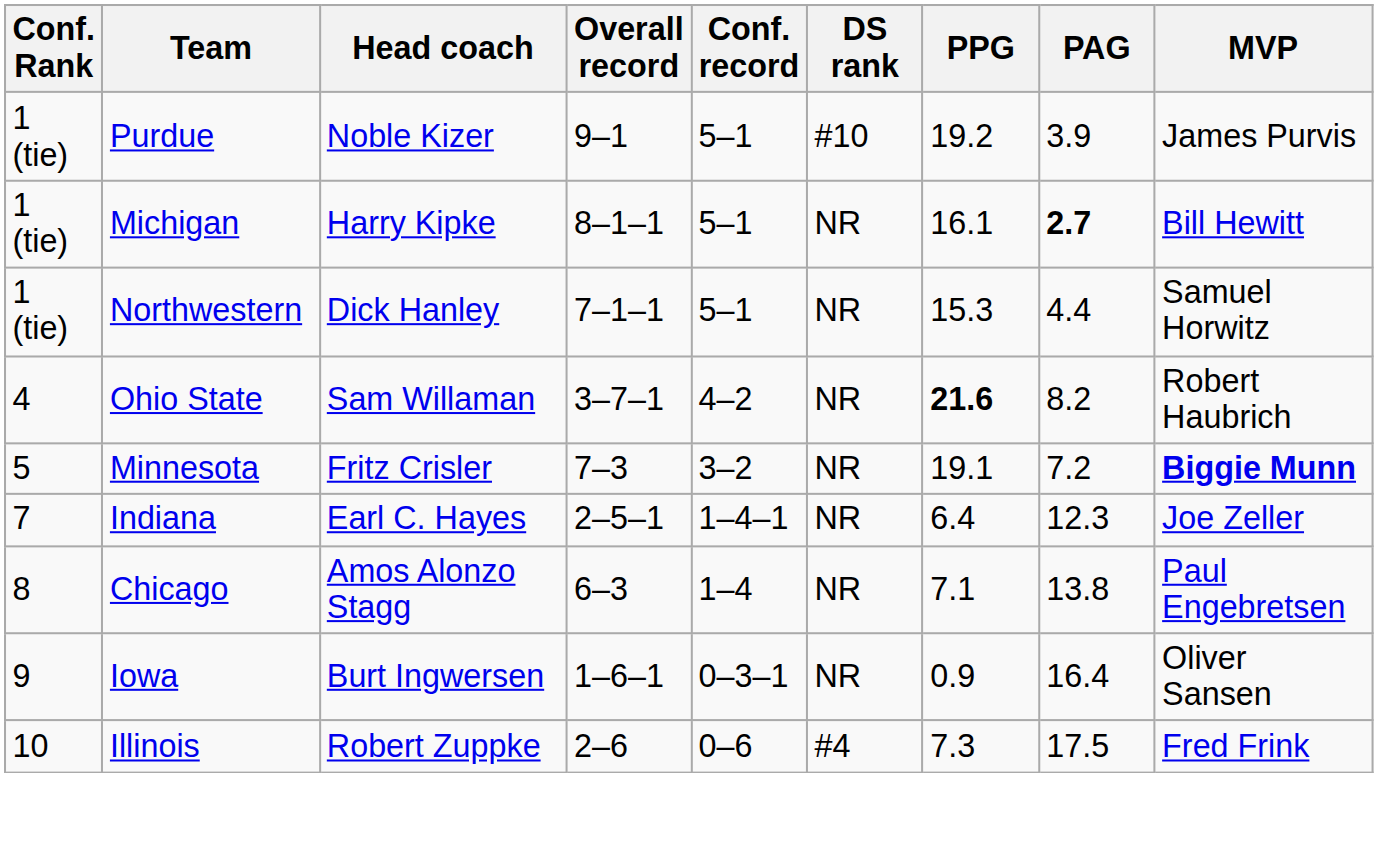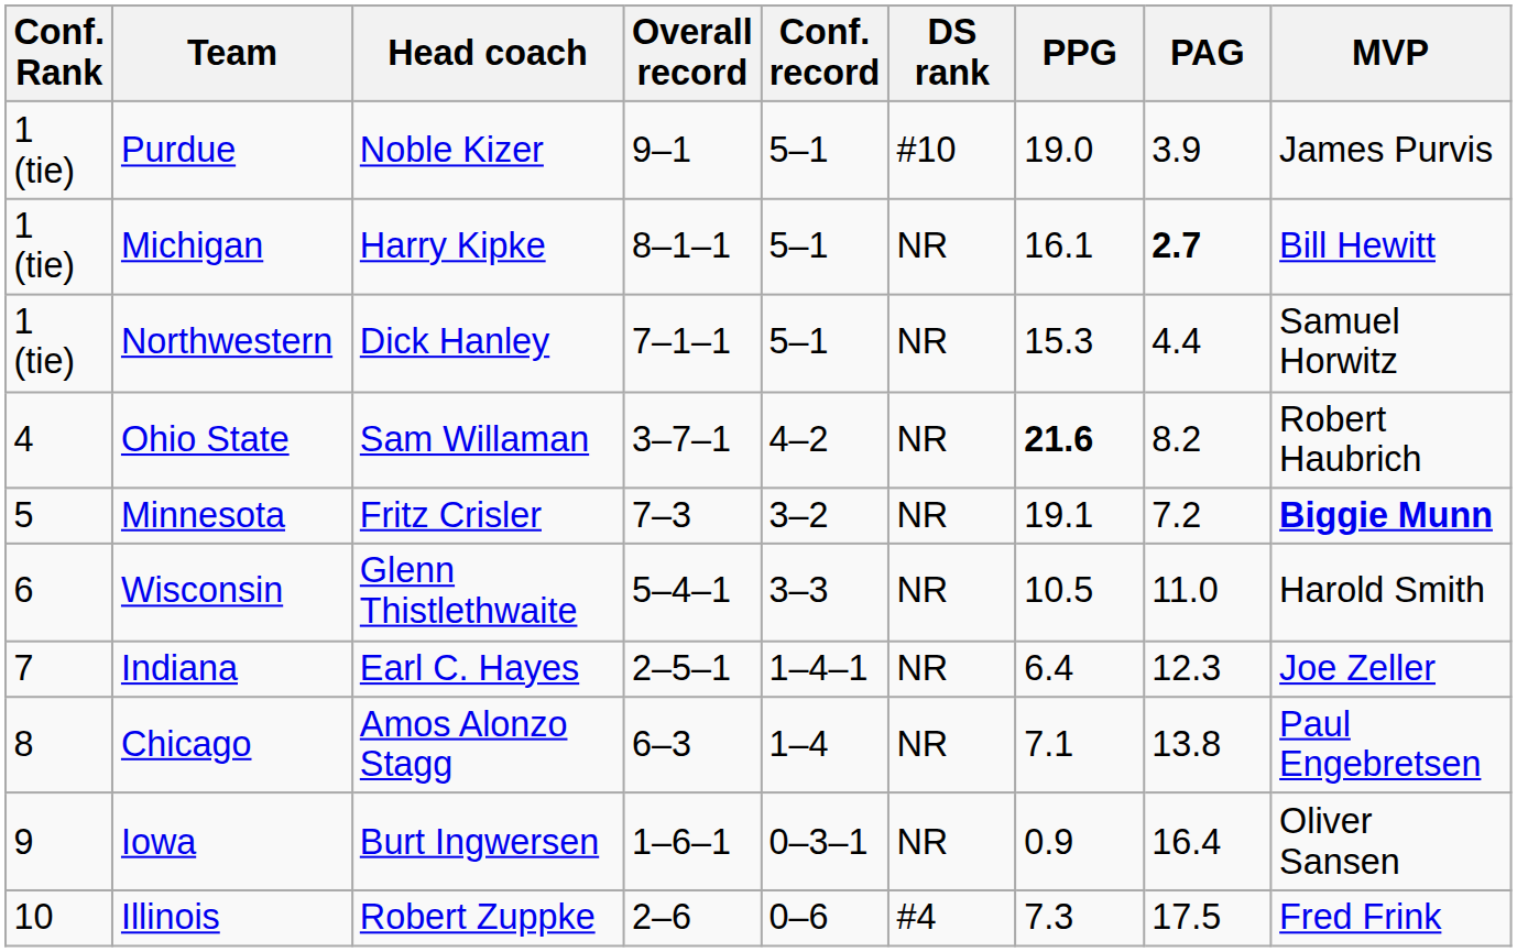Purdue | PPG: 19.2 -> 19.0
+ row: 6 | Wisconsin | Glenn Thistlethwaite | 5–4–1 | 3–3 | NR | 10.5 | 11.0 | Harold Smith
